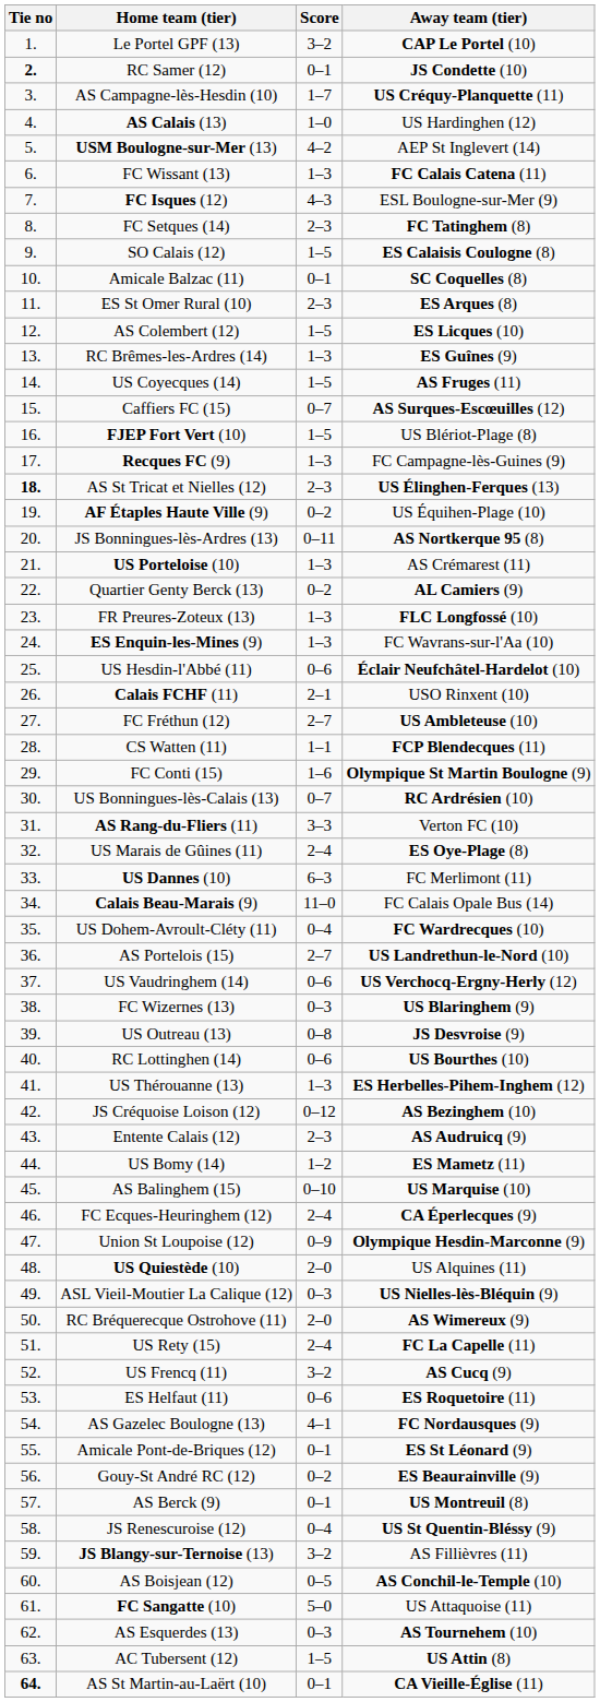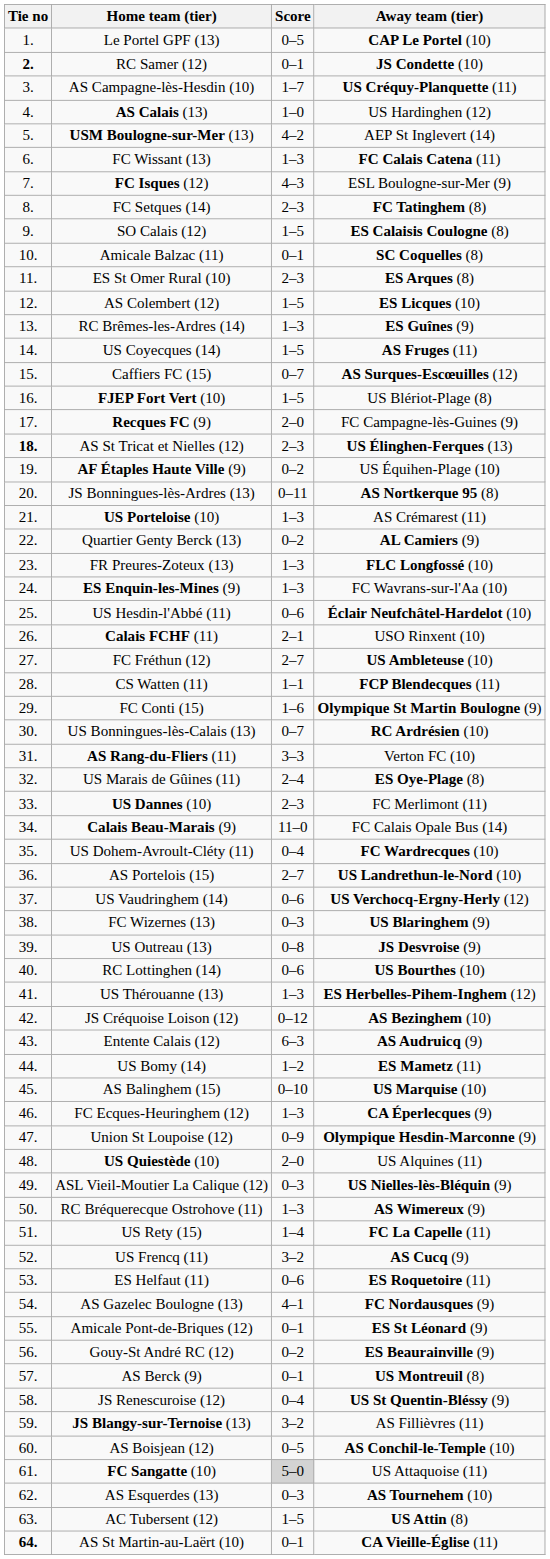Le Portel GPF (13) | Score: 3–2 -> 0–5
Recques FC (9) | Score: 1–3 -> 2–0
US Dannes (10) | Score: 6–3 -> 2–3
Entente Calais (12) | Score: 2–3 -> 6–3
FC Ecques-Heuringhem (12) | Score: 2–4 -> 1–3
RC Bréquerecque Ostrohove (11) | Score: 2–0 -> 1–3
US Rety (15) | Score: 2–4 -> 1–4
FC Sangatte (10) | Score: no background -> lightgrey background
